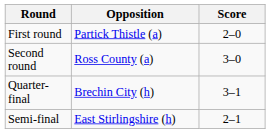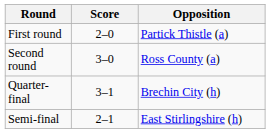columns swapped: Opposition <-> Score
